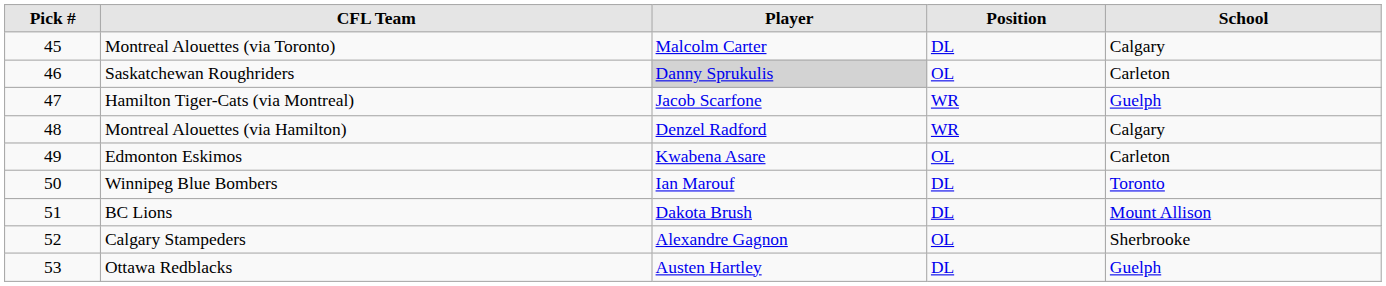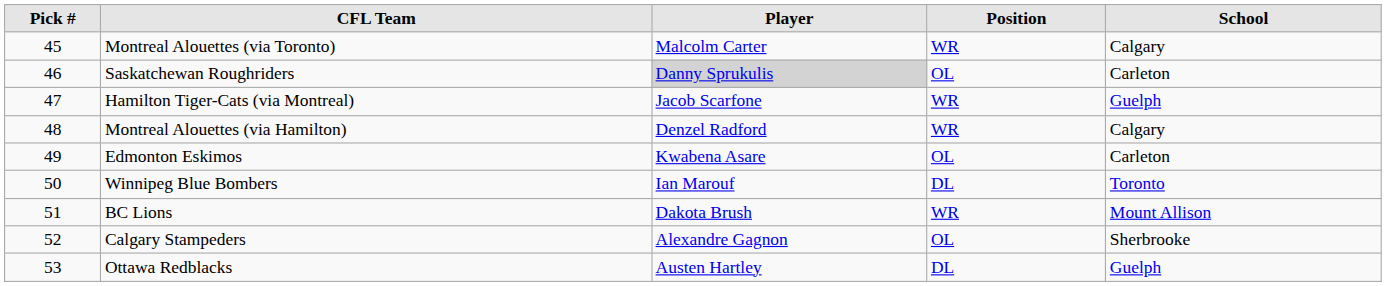Montreal Alouettes (via Toronto) | Position: DL -> WR
BC Lions | Position: DL -> WR
